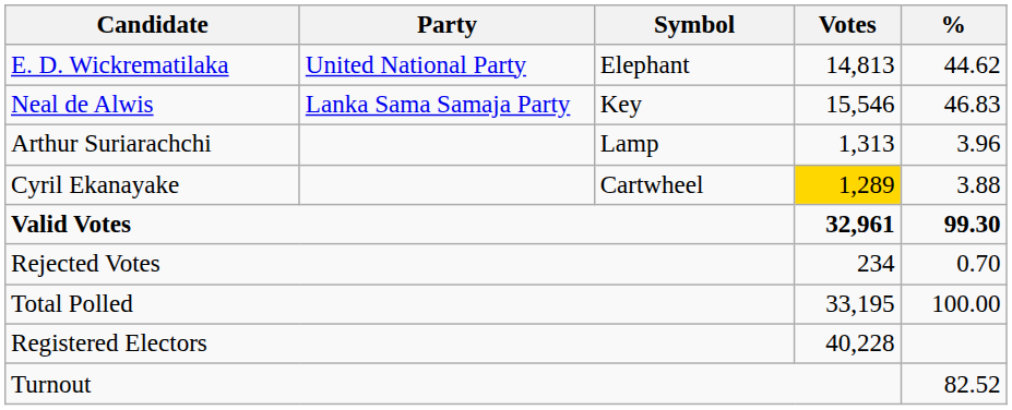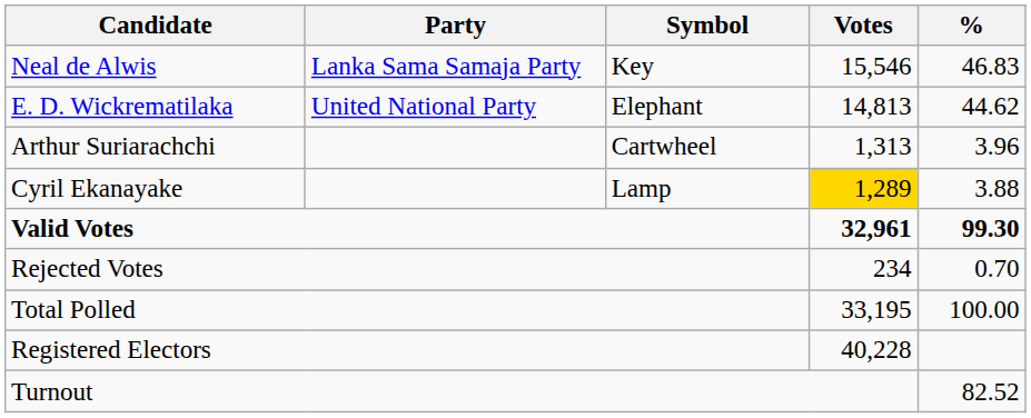rows swapped: Neal de Alwis <-> E. D. Wickrematilaka
Arthur Suriarachchi | Symbol: Lamp -> Cartwheel
Cyril Ekanayake | Symbol: Cartwheel -> Lamp
